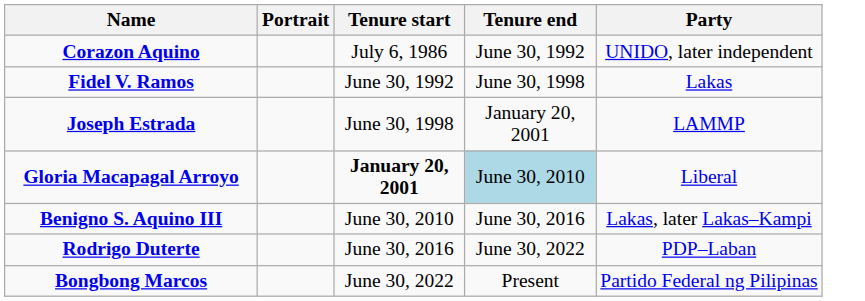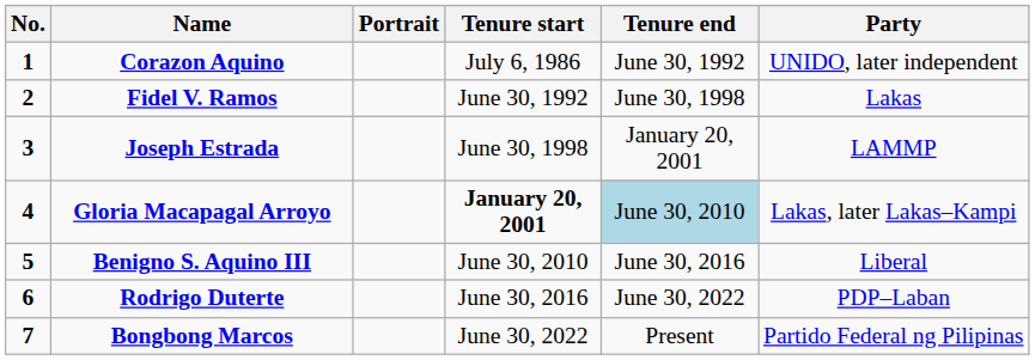+ column: No. | 1 | 2 | 3 | 4 | 5 | 6 | 7
Gloria Macapagal Arroyo | Party: Liberal -> Lakas, later Lakas–Kampi
Benigno S. Aquino III | Party: Lakas, later Lakas–Kampi -> Liberal
